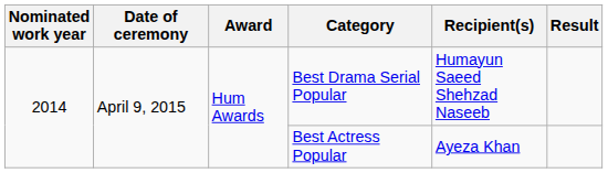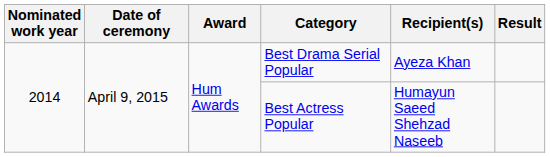Best Drama Serial Popular | Recipient(s): Humayun Saeed Shehzad Naseeb -> Ayeza Khan
Best Actress Popular | Recipient(s): Ayeza Khan -> Humayun Saeed Shehzad Naseeb
